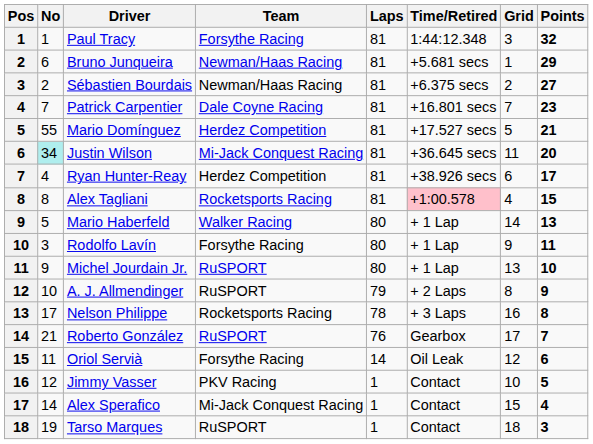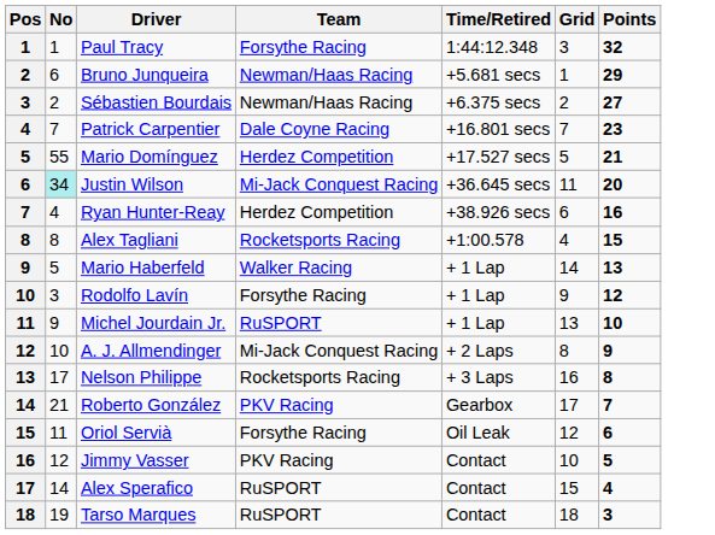- column: Laps | 81 | 81 | 81 | 81 | 81 | 81 | 81 | 81 | 80 | 80 | 80 | 79 | 78 | 76 | 14 | 1 | 1 | 1
Ryan Hunter-Reay | Points: 17 -> 16
Alex Tagliani | Time/Retired: pink background -> no background
Rodolfo Lavín | Points: 11 -> 12
A. J. Allmendinger | Team: RuSPORT -> Mi-Jack Conquest Racing
Roberto González | Team: RuSPORT -> PKV Racing
Alex Sperafico | Team: Mi-Jack Conquest Racing -> RuSPORT
